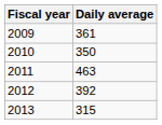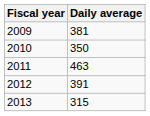2009 | Daily average: 361 -> 381
2012 | Daily average: 392 -> 391
